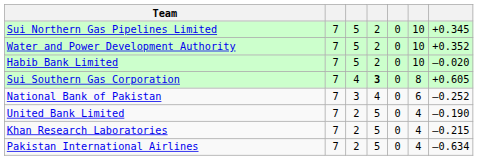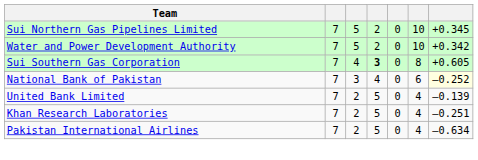Water and Power Development Authority | column 7: +0.352 -> +0.342
- row: Habib Bank Limited | 7 | 5 | 2 | 0 | 10 | –0.020
National Bank of Pakistan | column 7: no background -> lightyellow background
United Bank Limited | column 7: –0.190 -> –0.139
Khan Research Laboratories | column 7: –0.215 -> –0.251
